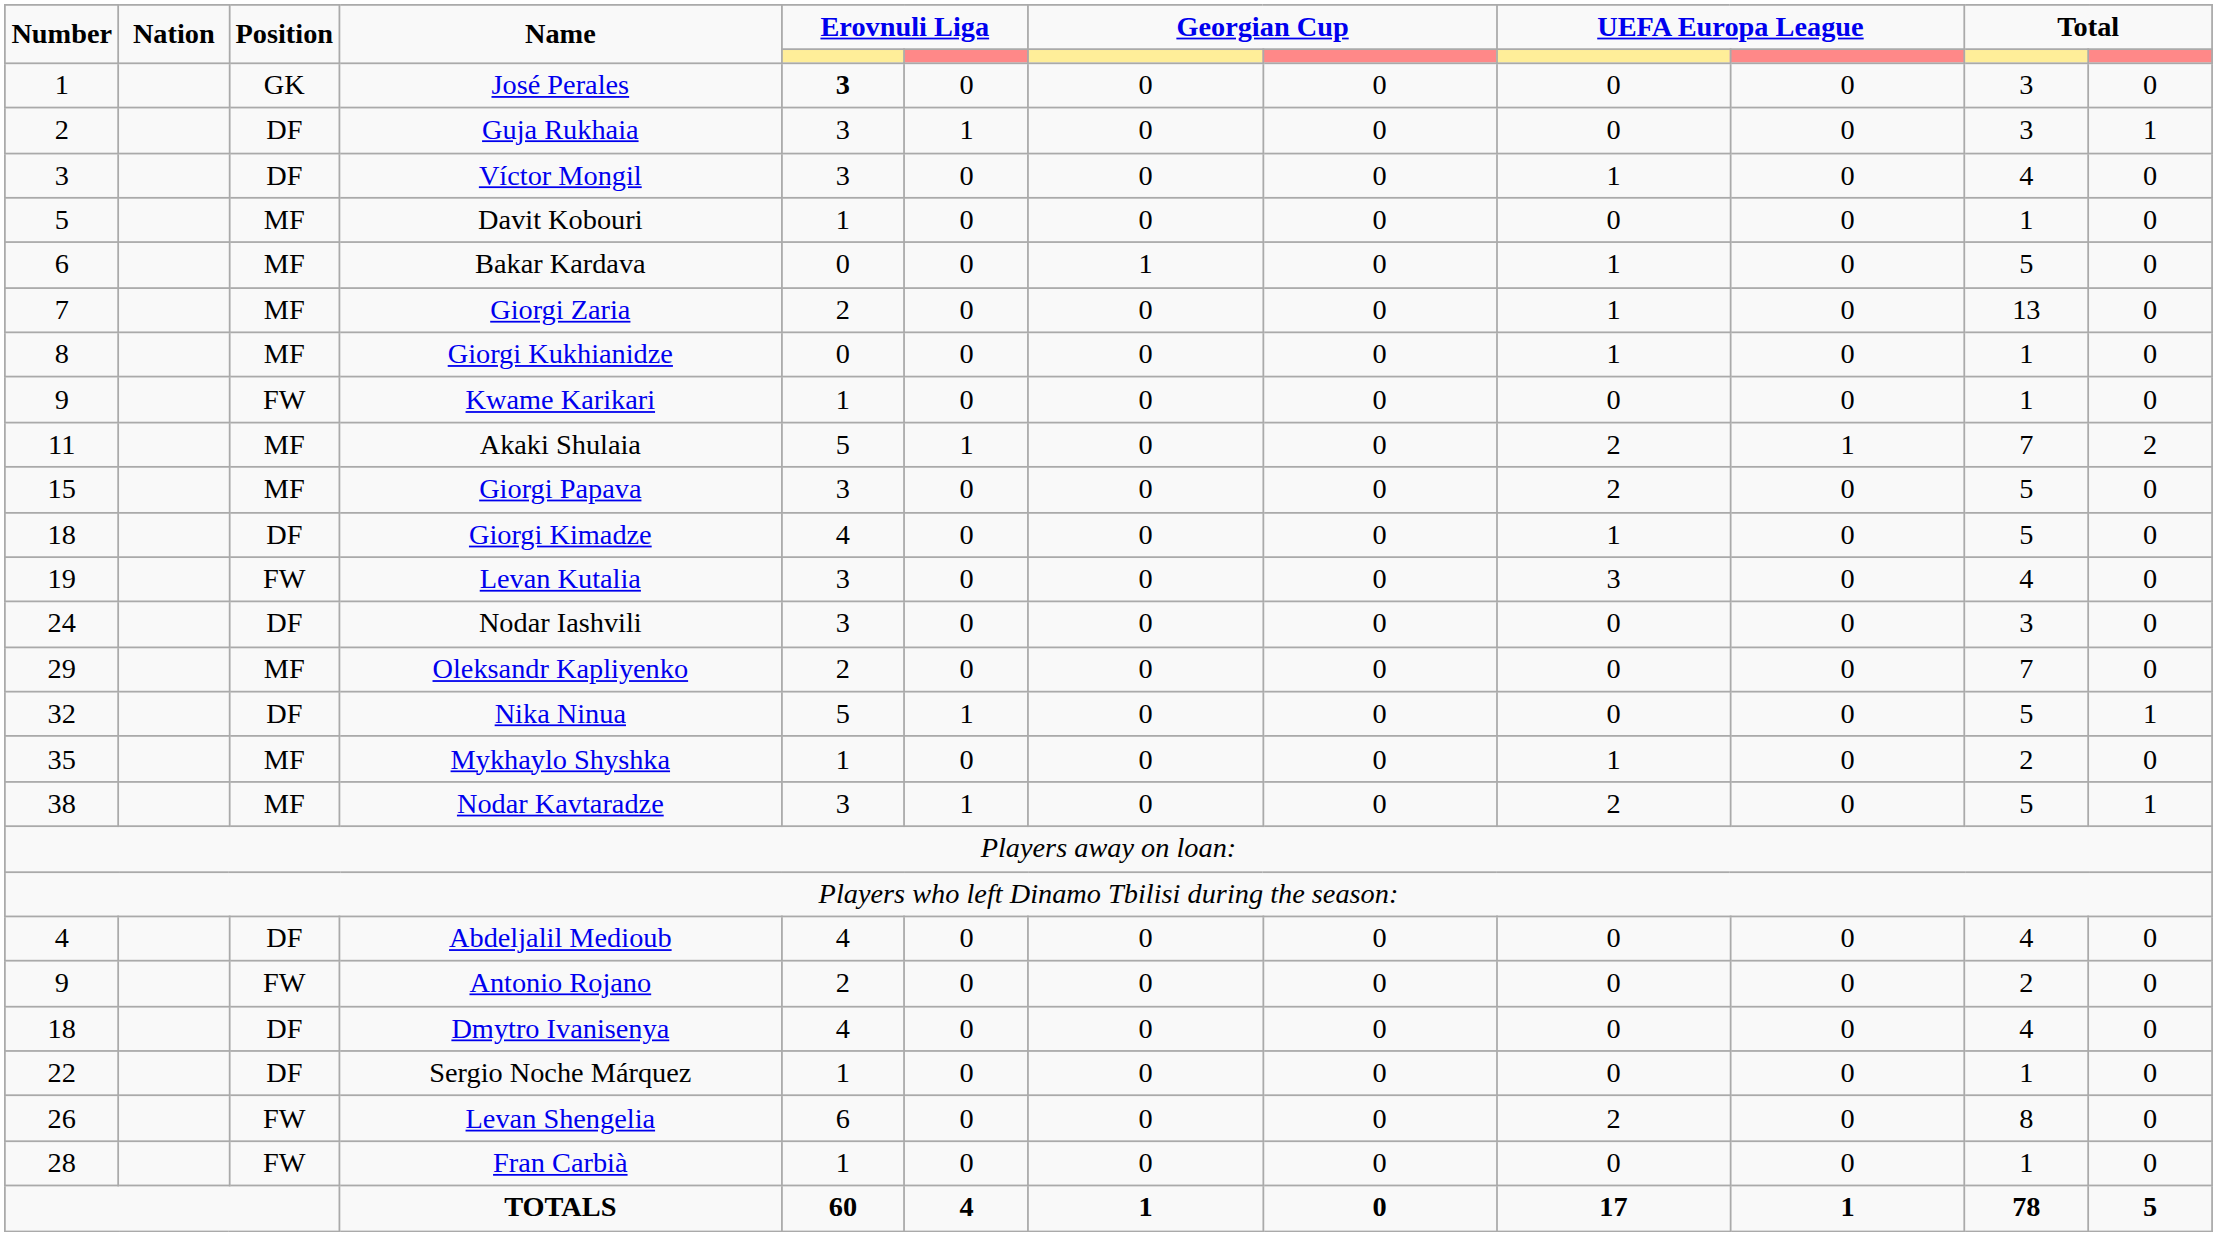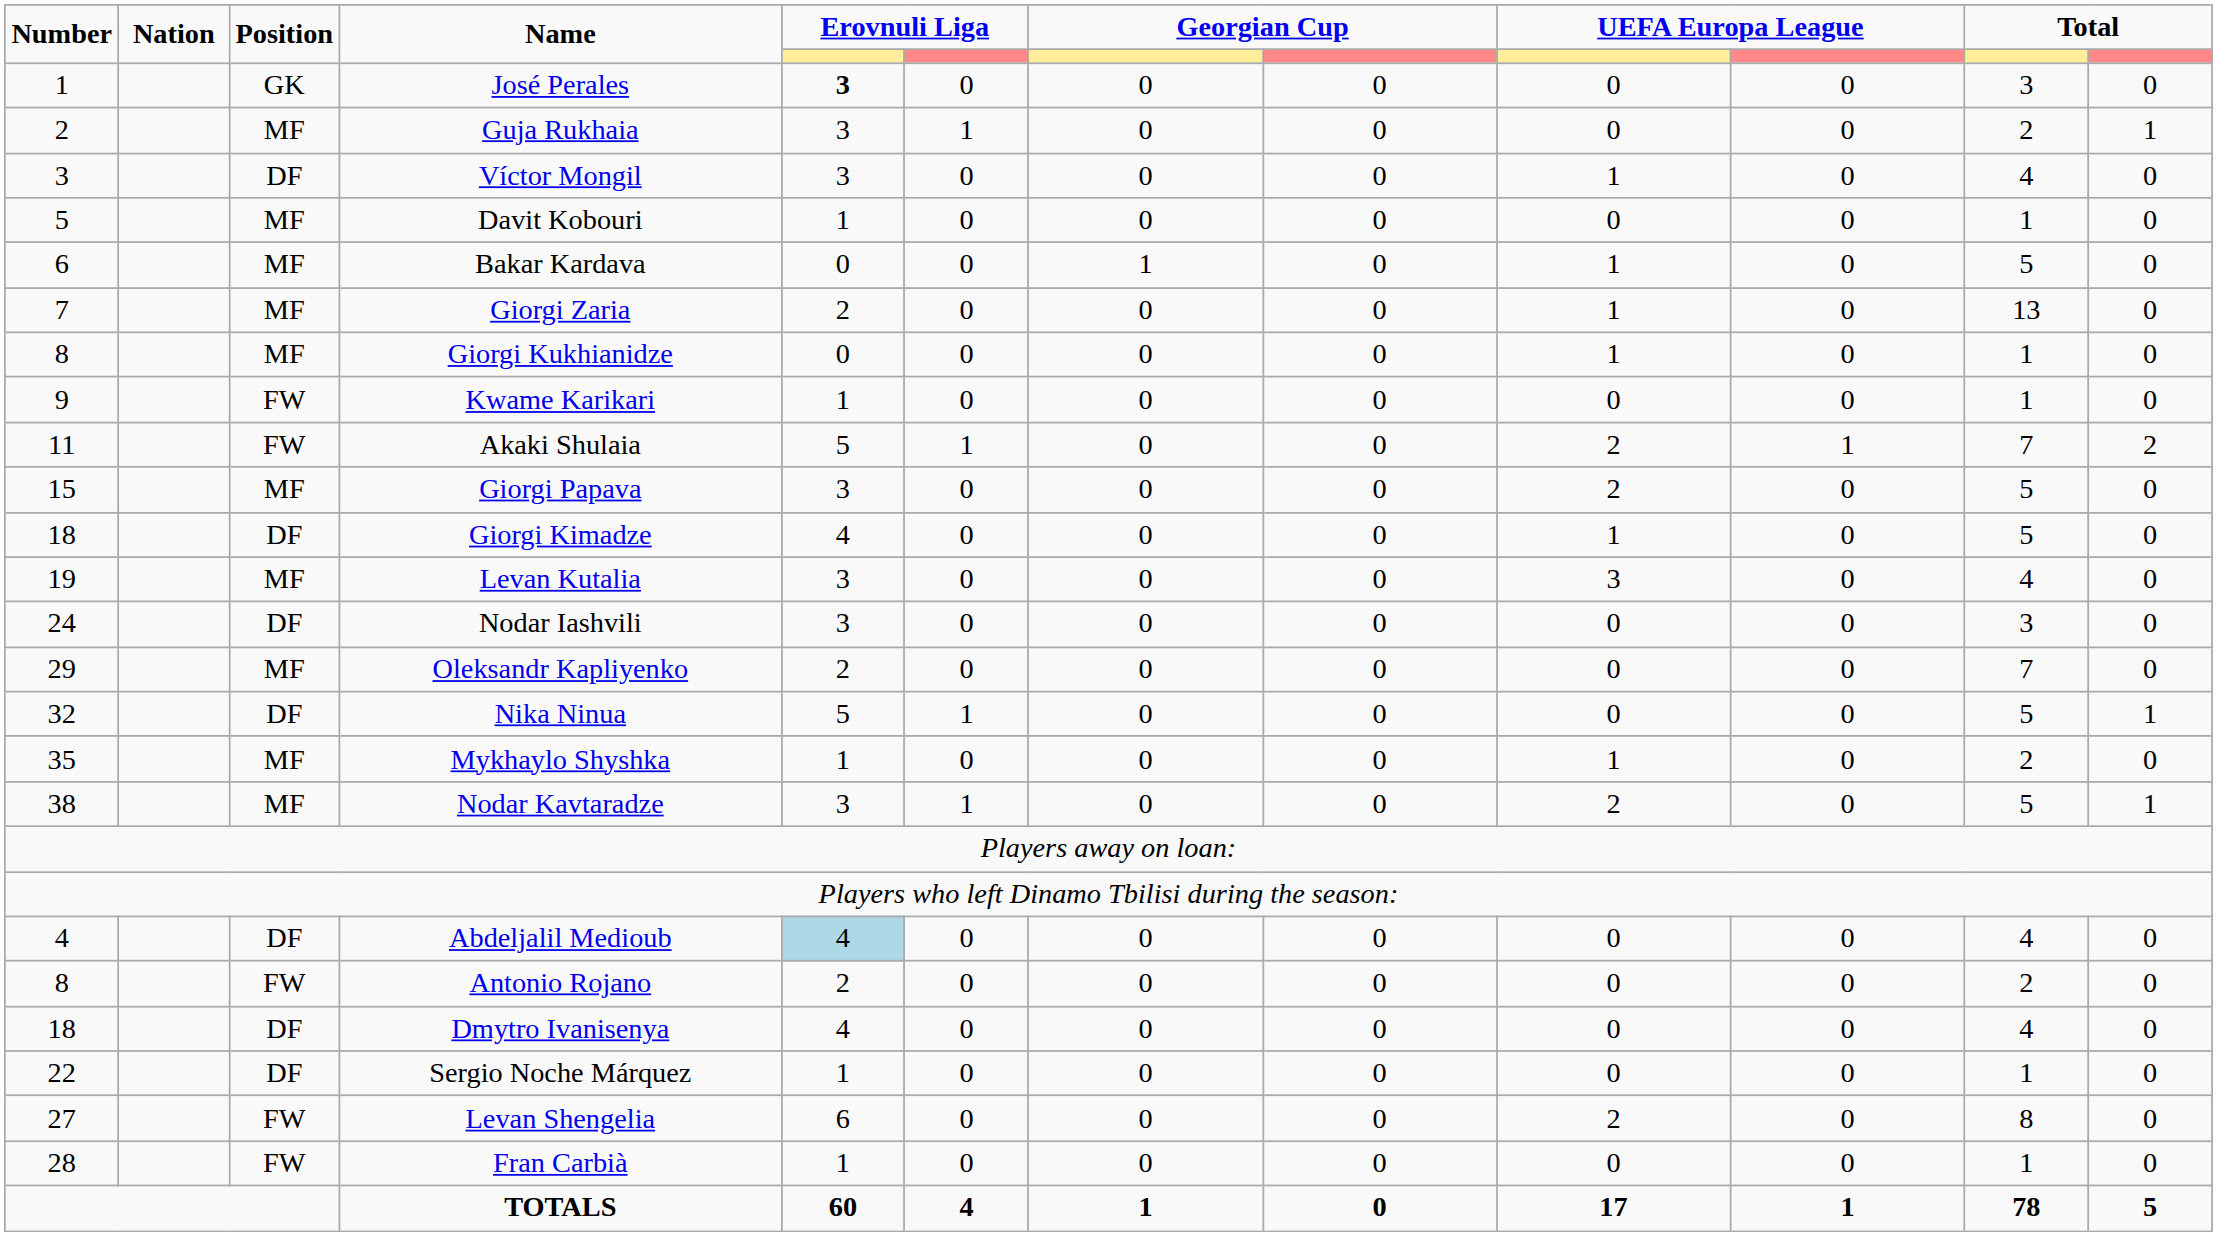Guja Rukhaia | Position: DF -> MF
Guja Rukhaia | column 11: 3 -> 2
Akaki Shulaia | Position: MF -> FW
Levan Kutalia | Position: FW -> MF
Abdeljalil Medioub | column 5: no background -> lightblue background
Antonio Rojano | Number: 9 -> 8
Levan Shengelia | Number: 26 -> 27
